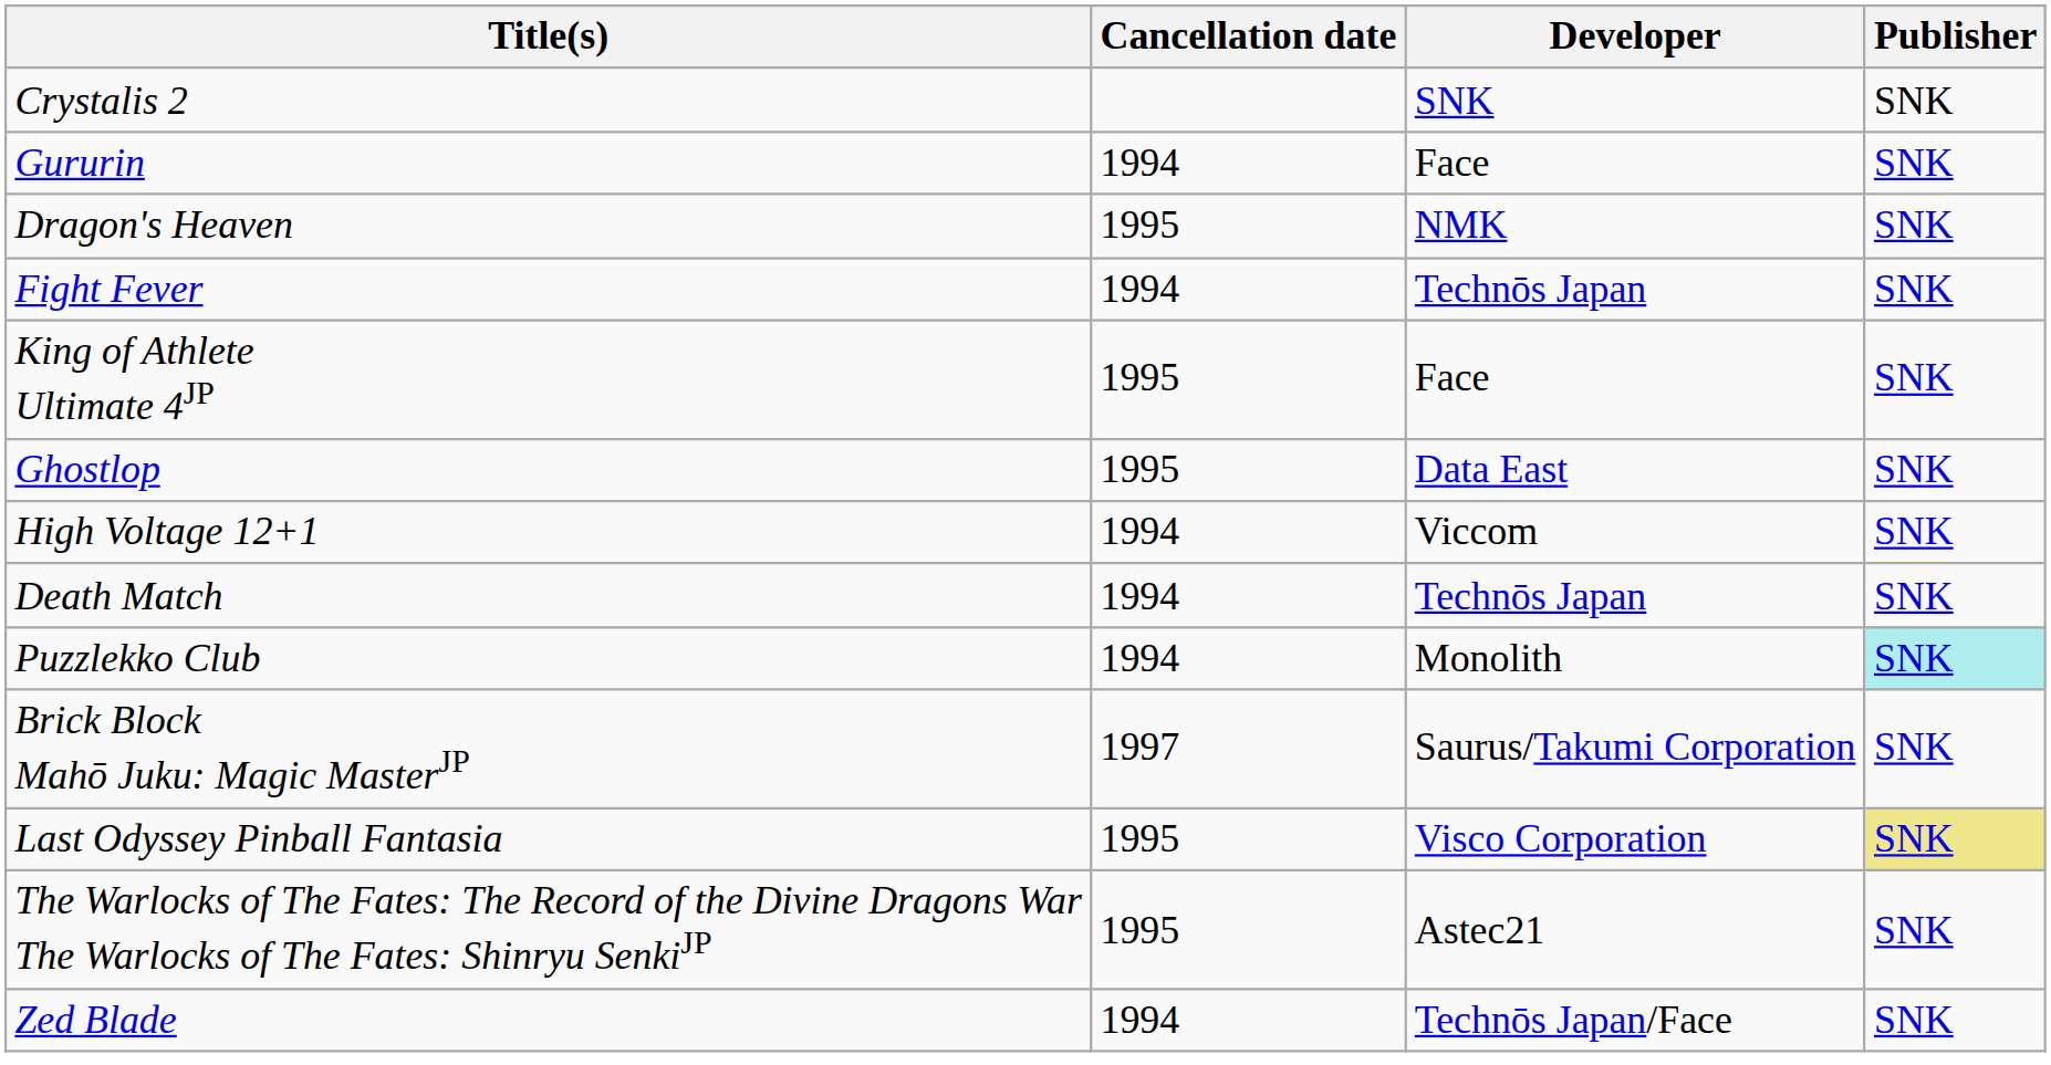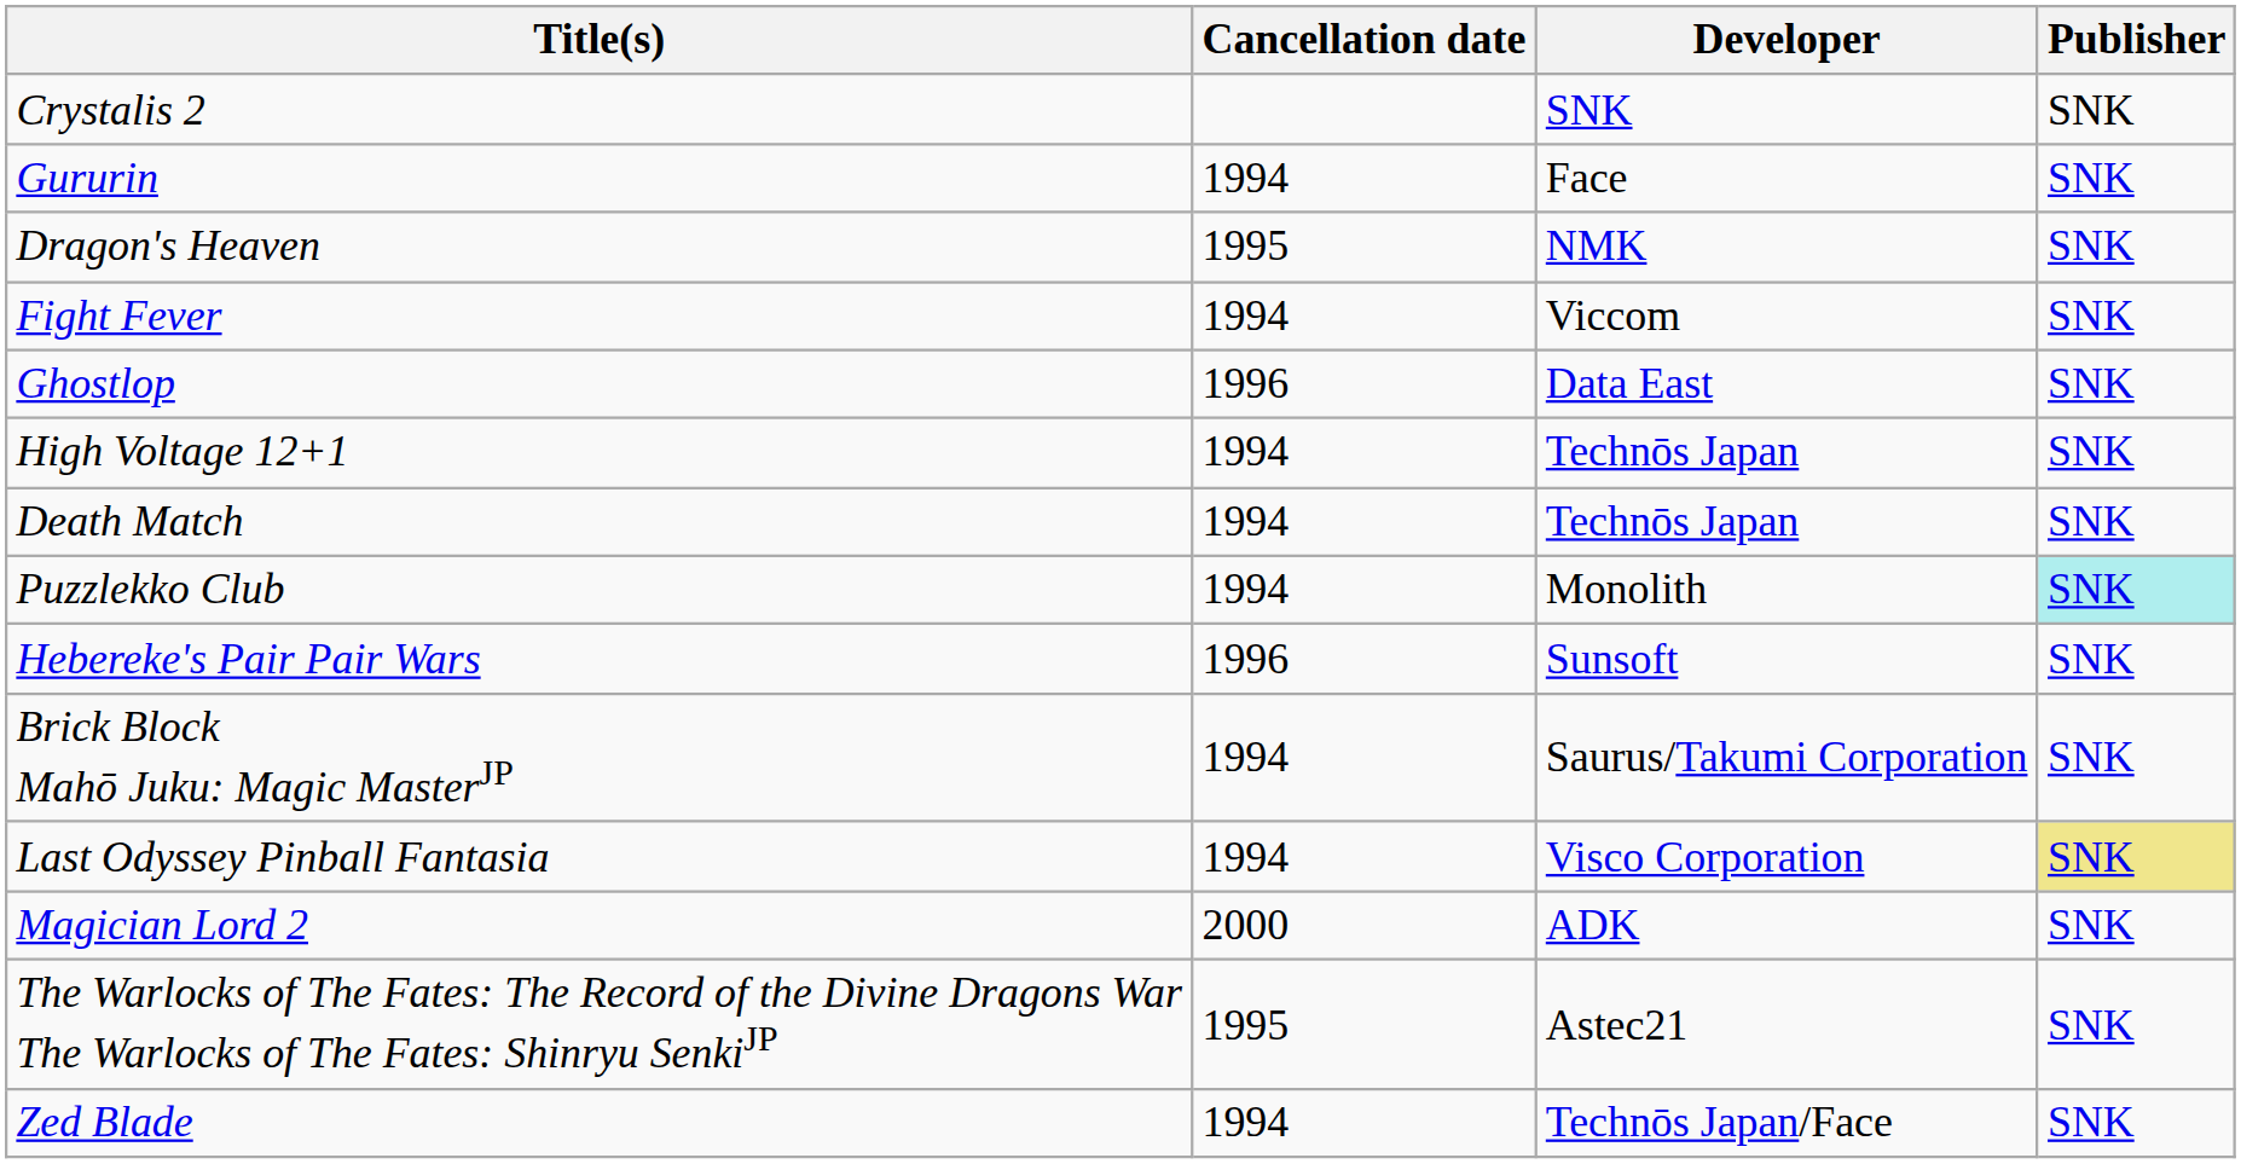Fight Fever | Developer: Technōs Japan -> Viccom
- row: King of Athlete Ultimate 4JP | 1995 | Face | SNK
Ghostlop | Cancellation date: 1995 -> 1996
High Voltage 12+1 | Developer: Viccom -> Technōs Japan
+ row: Hebereke's Pair Pair Wars | 1996 | Sunsoft | SNK
Brick Block Mahō Juku: Magic MasterJP | Cancellation date: 1997 -> 1994
Last Odyssey Pinball Fantasia | Cancellation date: 1995 -> 1994
+ row: Magician Lord 2 | 2000 | ADK | SNK
